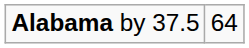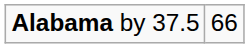Alabama by 37.5 | column 2: 64 -> 66
